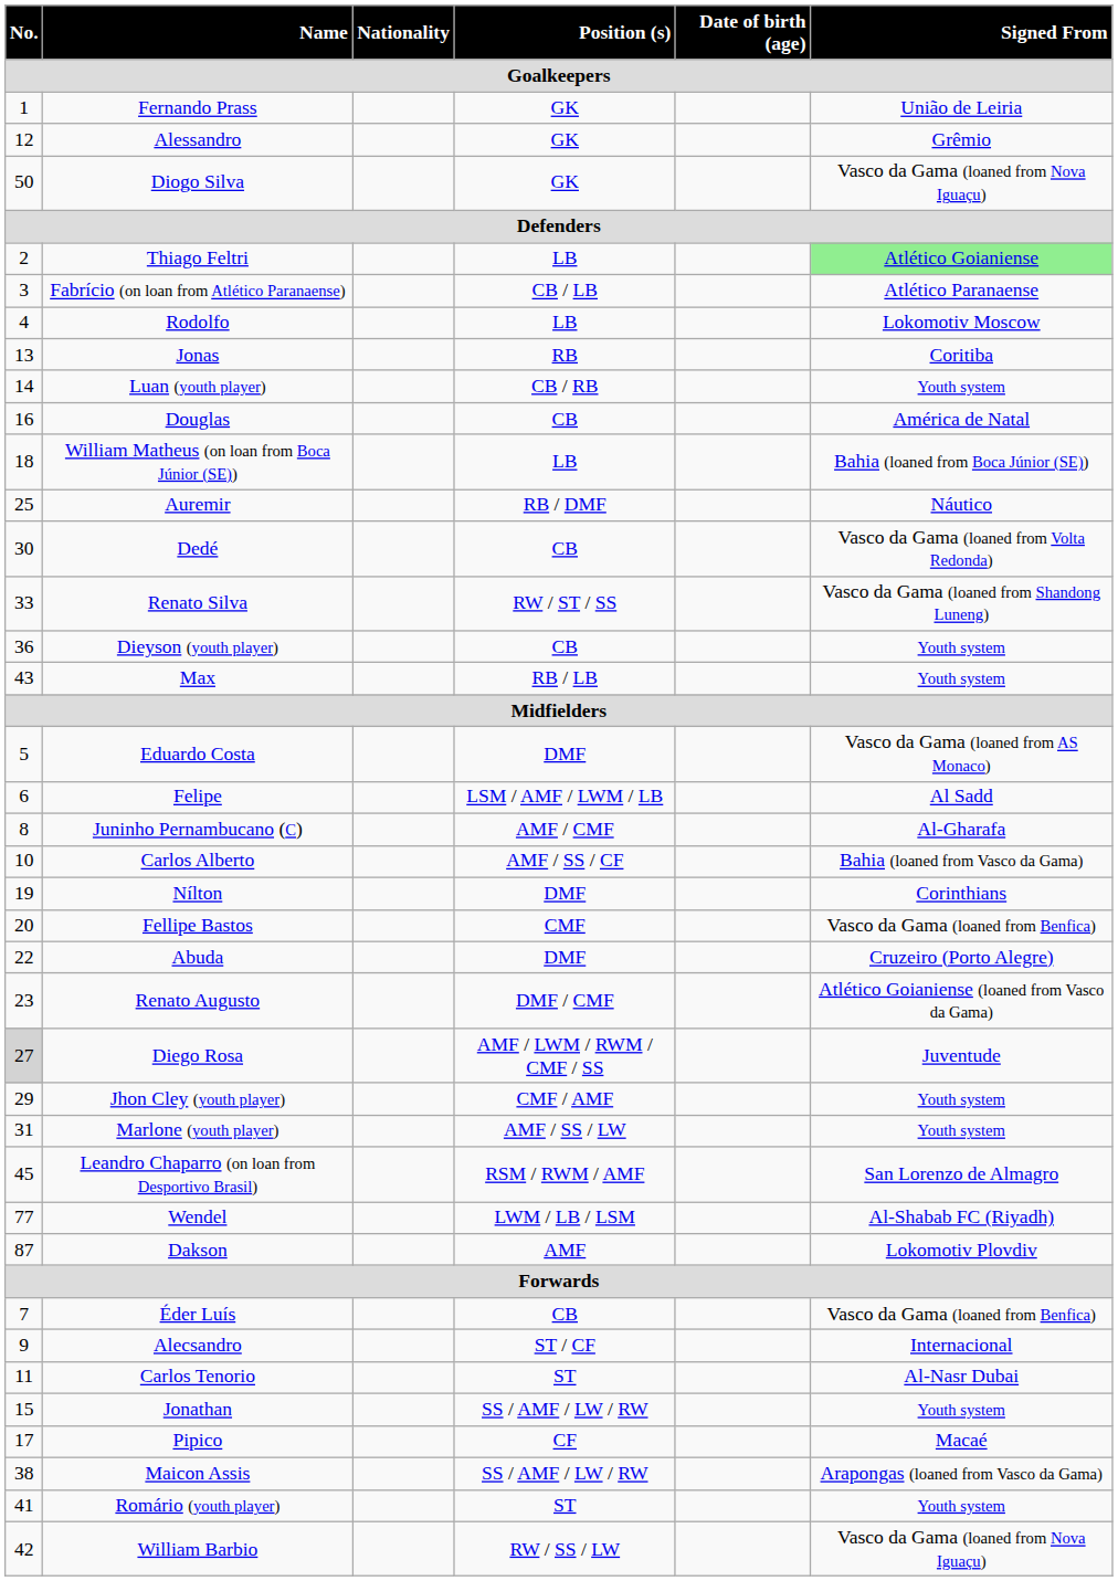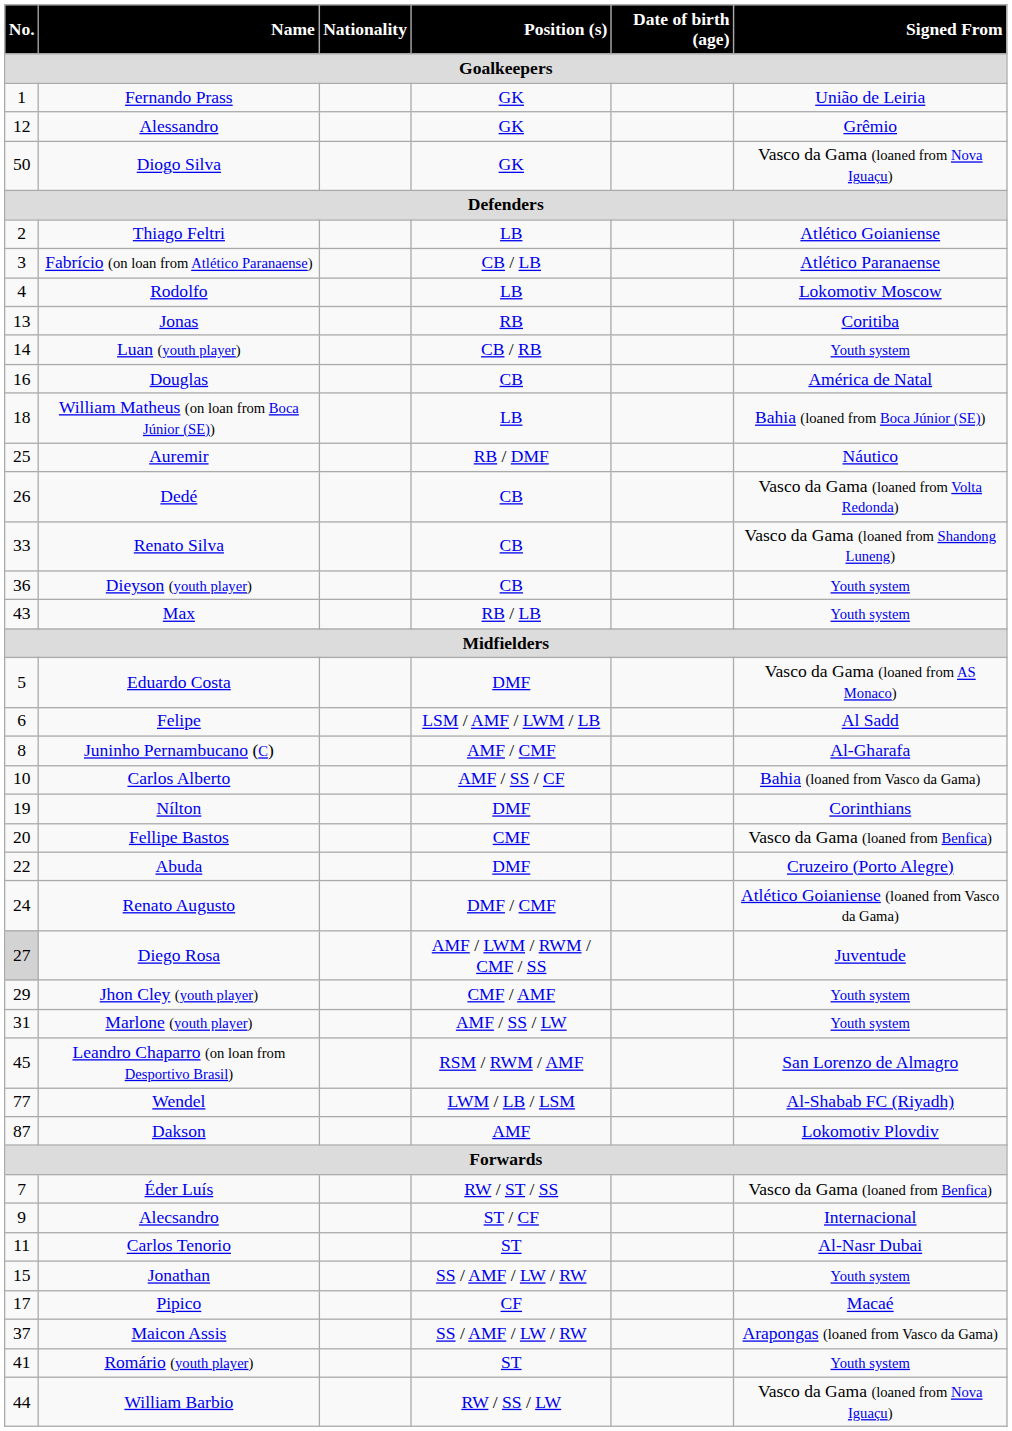Thiago Feltri | Signed From / Goalkeepers: lightgreen background -> no background
Dedé | No. / Goalkeepers: 30 -> 26
Renato Silva | Position (s) / Goalkeepers: RW / ST / SS -> CB
Renato Augusto | No. / Goalkeepers: 23 -> 24
Éder Luís | Position (s) / Goalkeepers: CB -> RW / ST / SS
Maicon Assis | No. / Goalkeepers: 38 -> 37
William Barbio | No. / Goalkeepers: 42 -> 44
